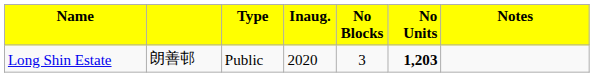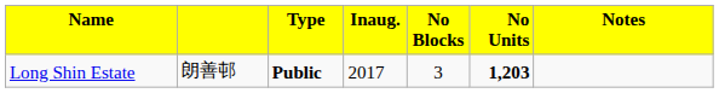Long Shin Estate | column 3: normal -> bold
Long Shin Estate | column 4: 2020 -> 2017
